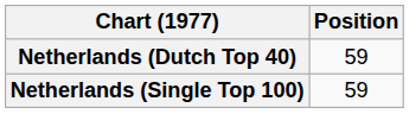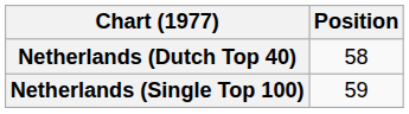Netherlands (Dutch Top 40) | Position: 59 -> 58
